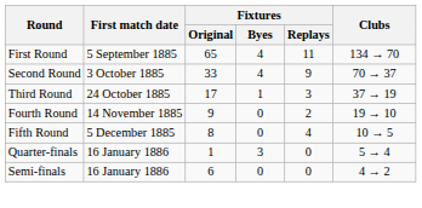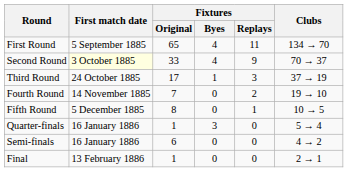Second Round | First match date: no background -> lightyellow background
Fourth Round | Fixtures / Original: 9 -> 7
Fifth Round | Fixtures / Replays: 4 -> 1
+ row: Final | 13 February 1886 | 1 | 0 | 0 | 2 → 1
